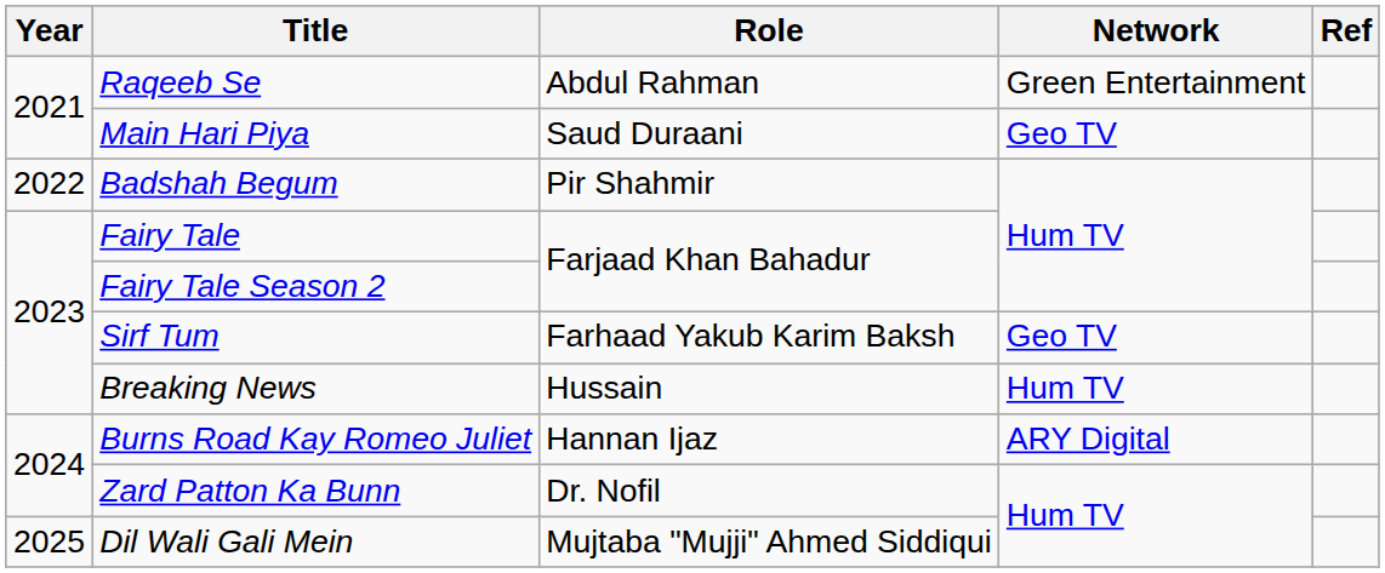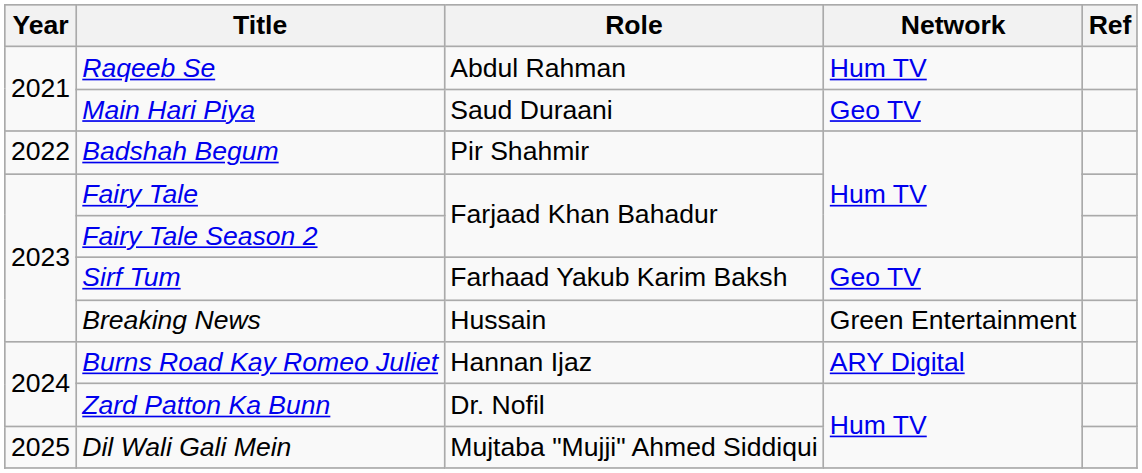Raqeeb Se | Network: Green Entertainment -> Hum TV
Breaking News | Network: Hum TV -> Green Entertainment
